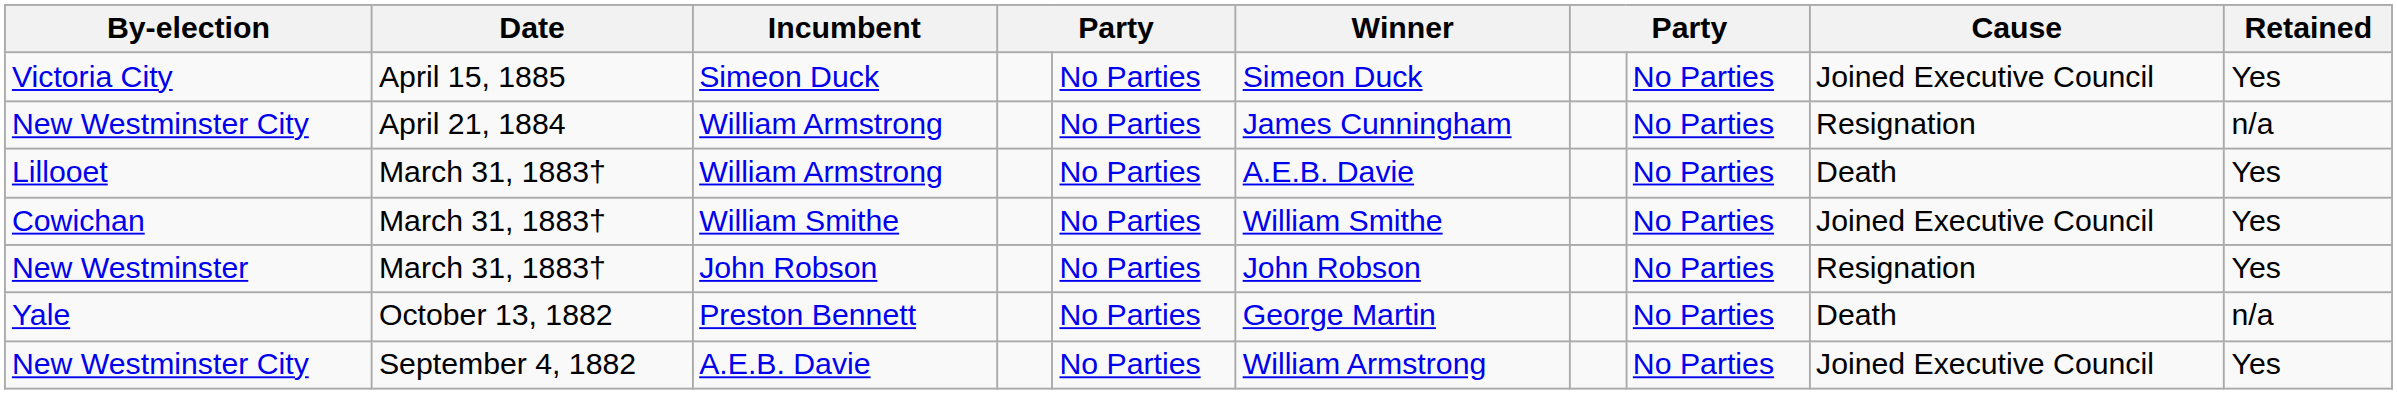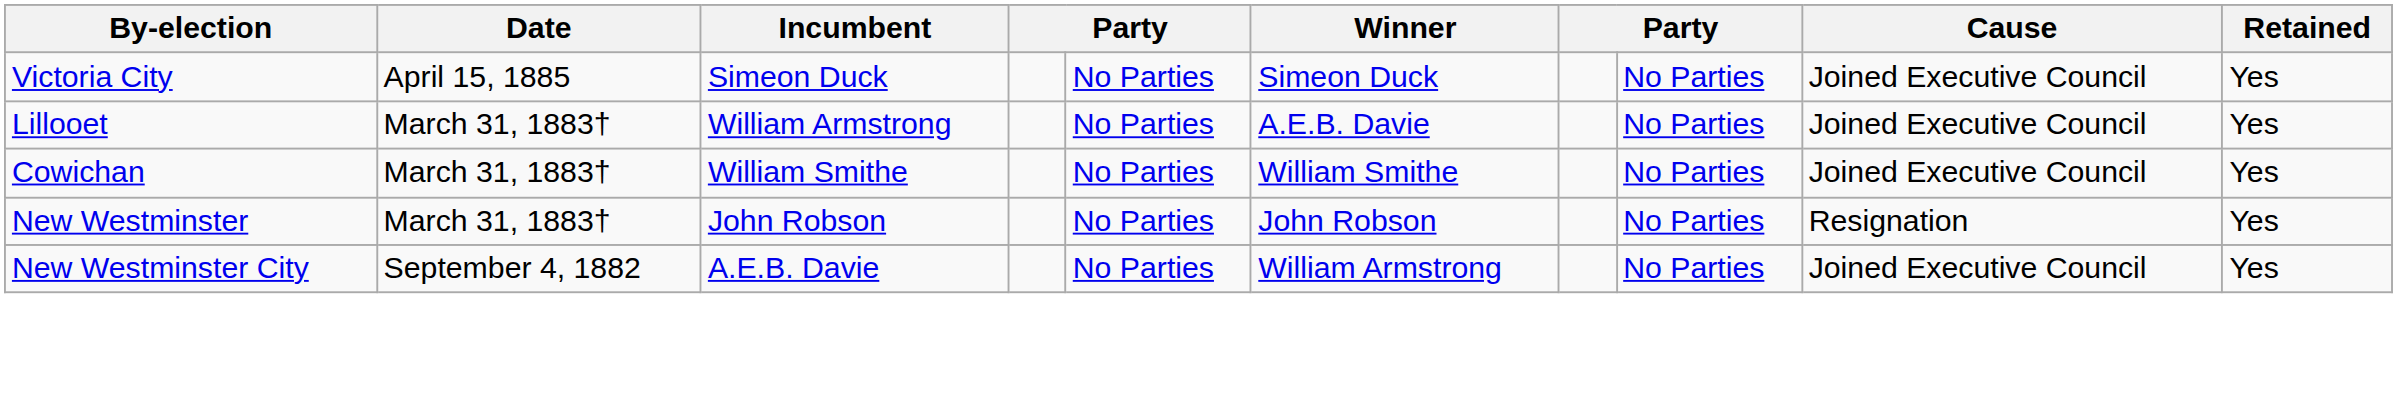- row: New Westminster City | April 21, 1884 | William Armstrong | No Parties | James Cunningham | No Parties | Resignation | n/a
Lillooet | Cause: Death -> Joined Executive Council
- row: Yale | October 13, 1882 | Preston Bennett | No Parties | George Martin | No Parties | Death | n/a
